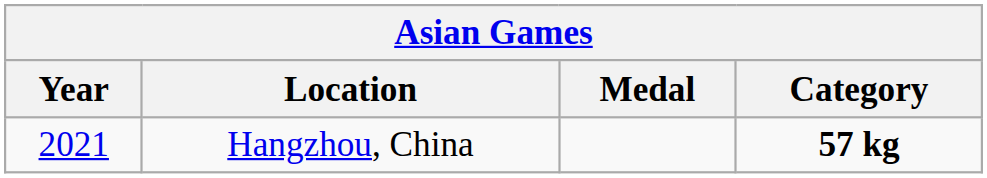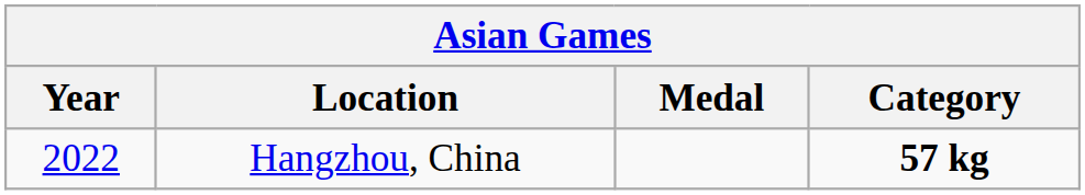Hangzhou, China | Year: 2021 -> 2022
